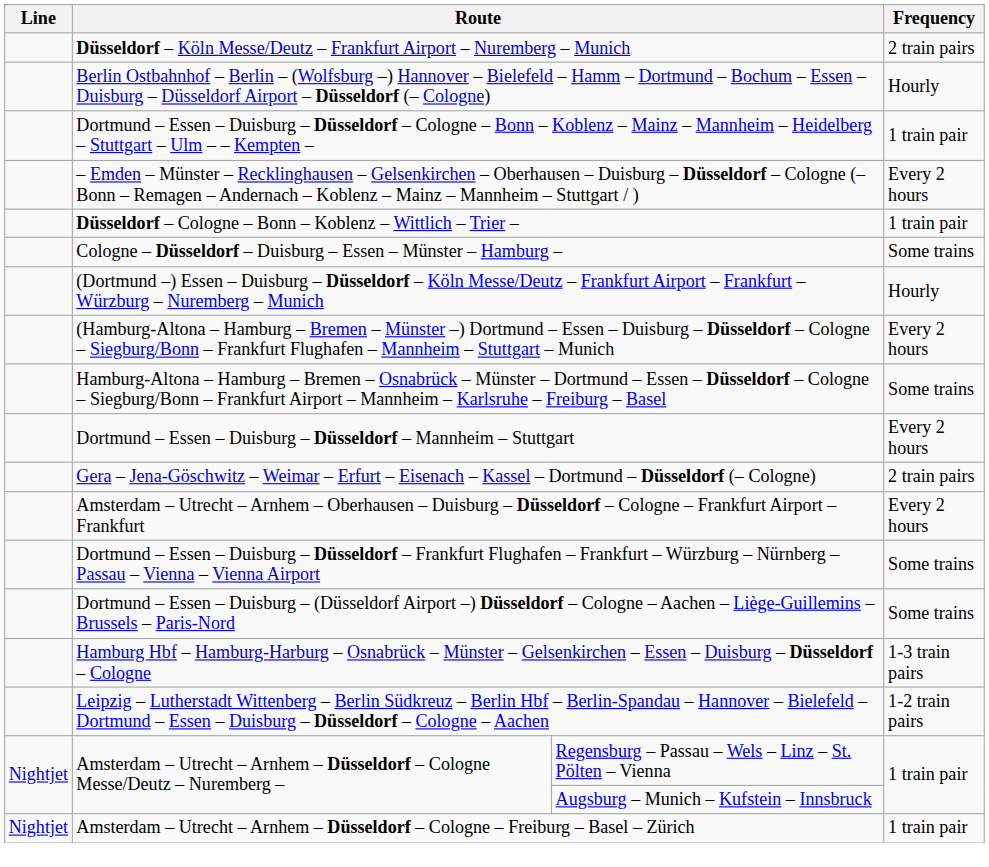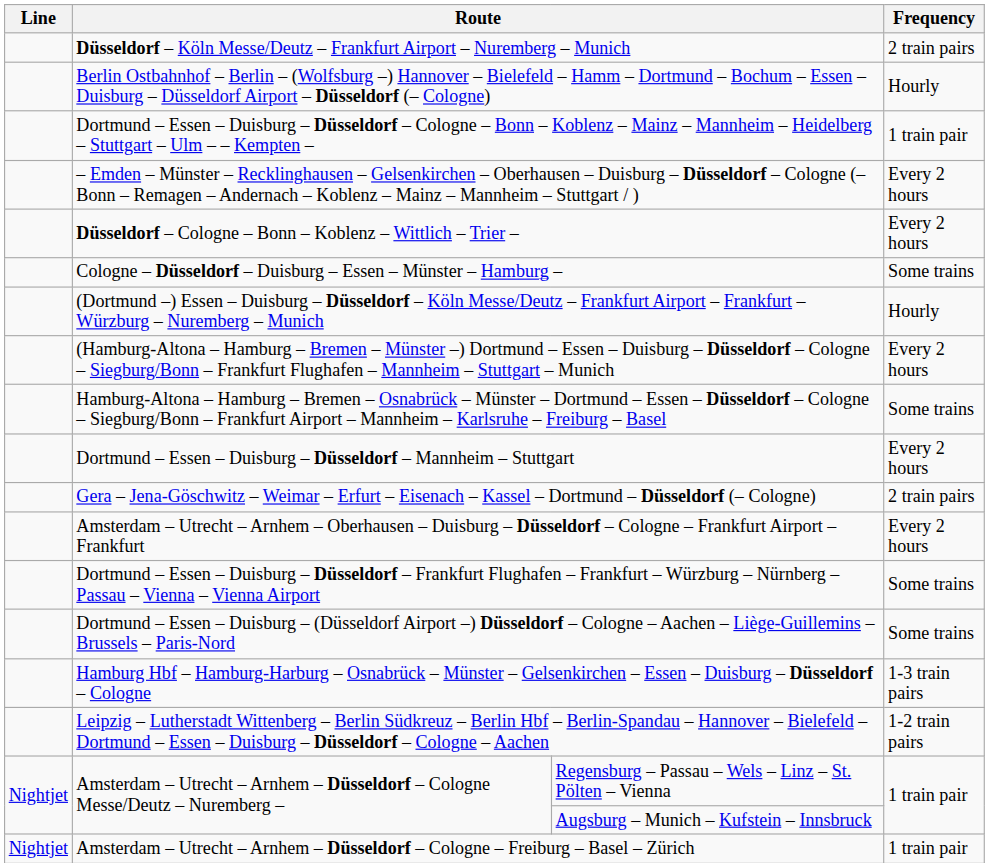Düsseldorf – Cologne – Bonn – Koblenz – Wittlich – Trier – | Frequency: 1 train pair -> Every 2 hours
